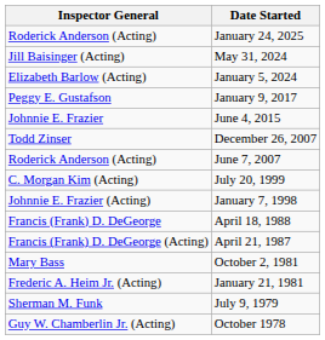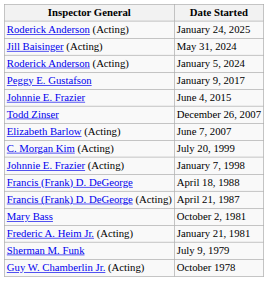January 5, 2024 | Inspector General: Elizabeth Barlow (Acting) -> Roderick Anderson (Acting)
June 7, 2007 | Inspector General: Roderick Anderson (Acting) -> Elizabeth Barlow (Acting)
